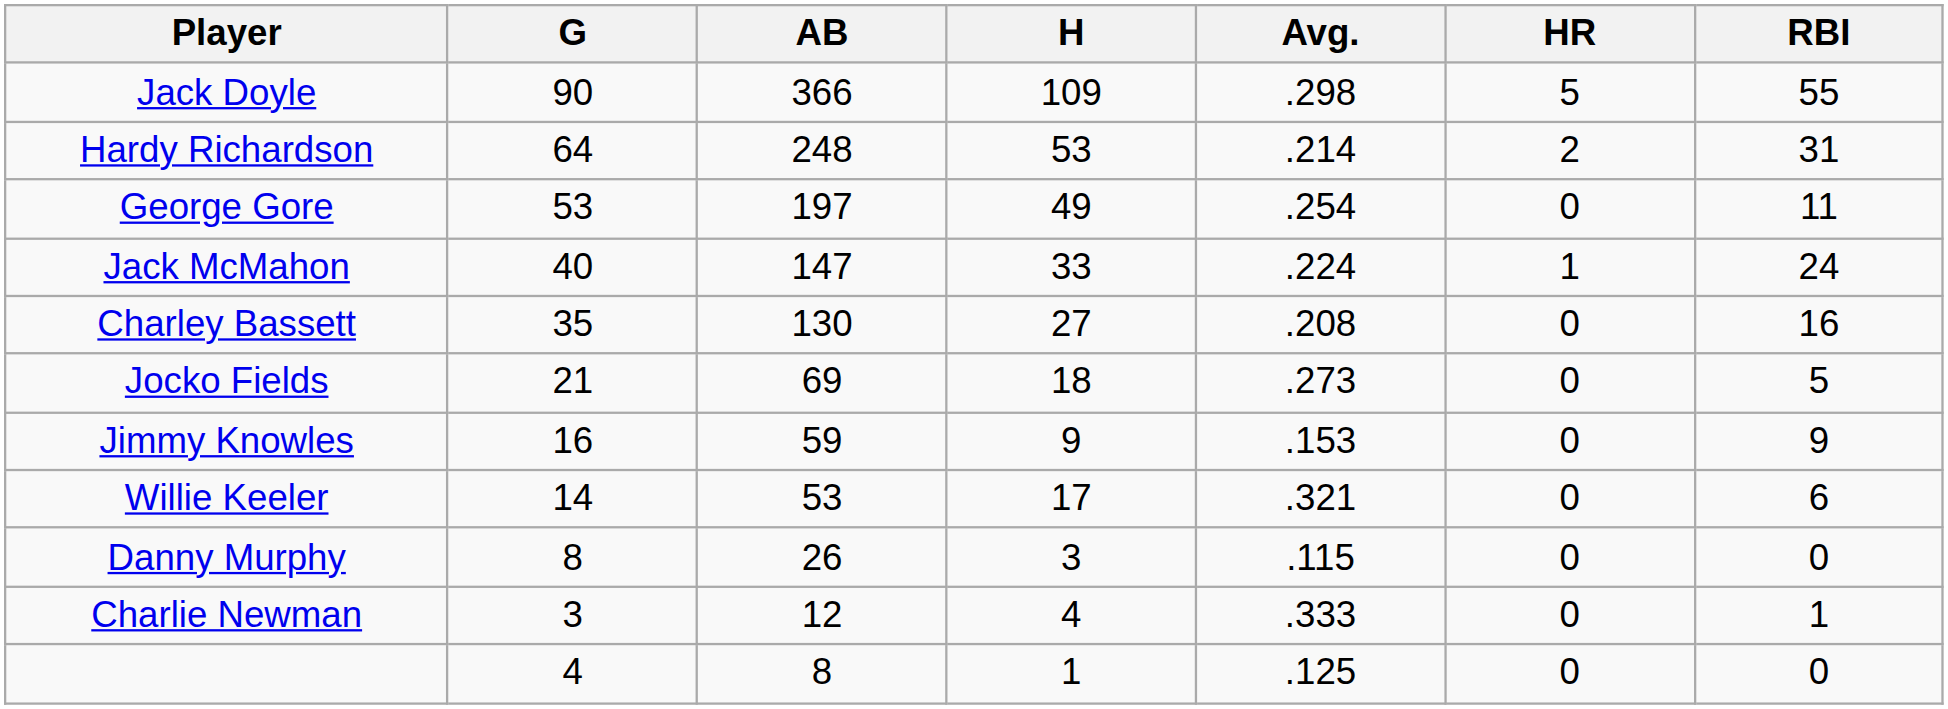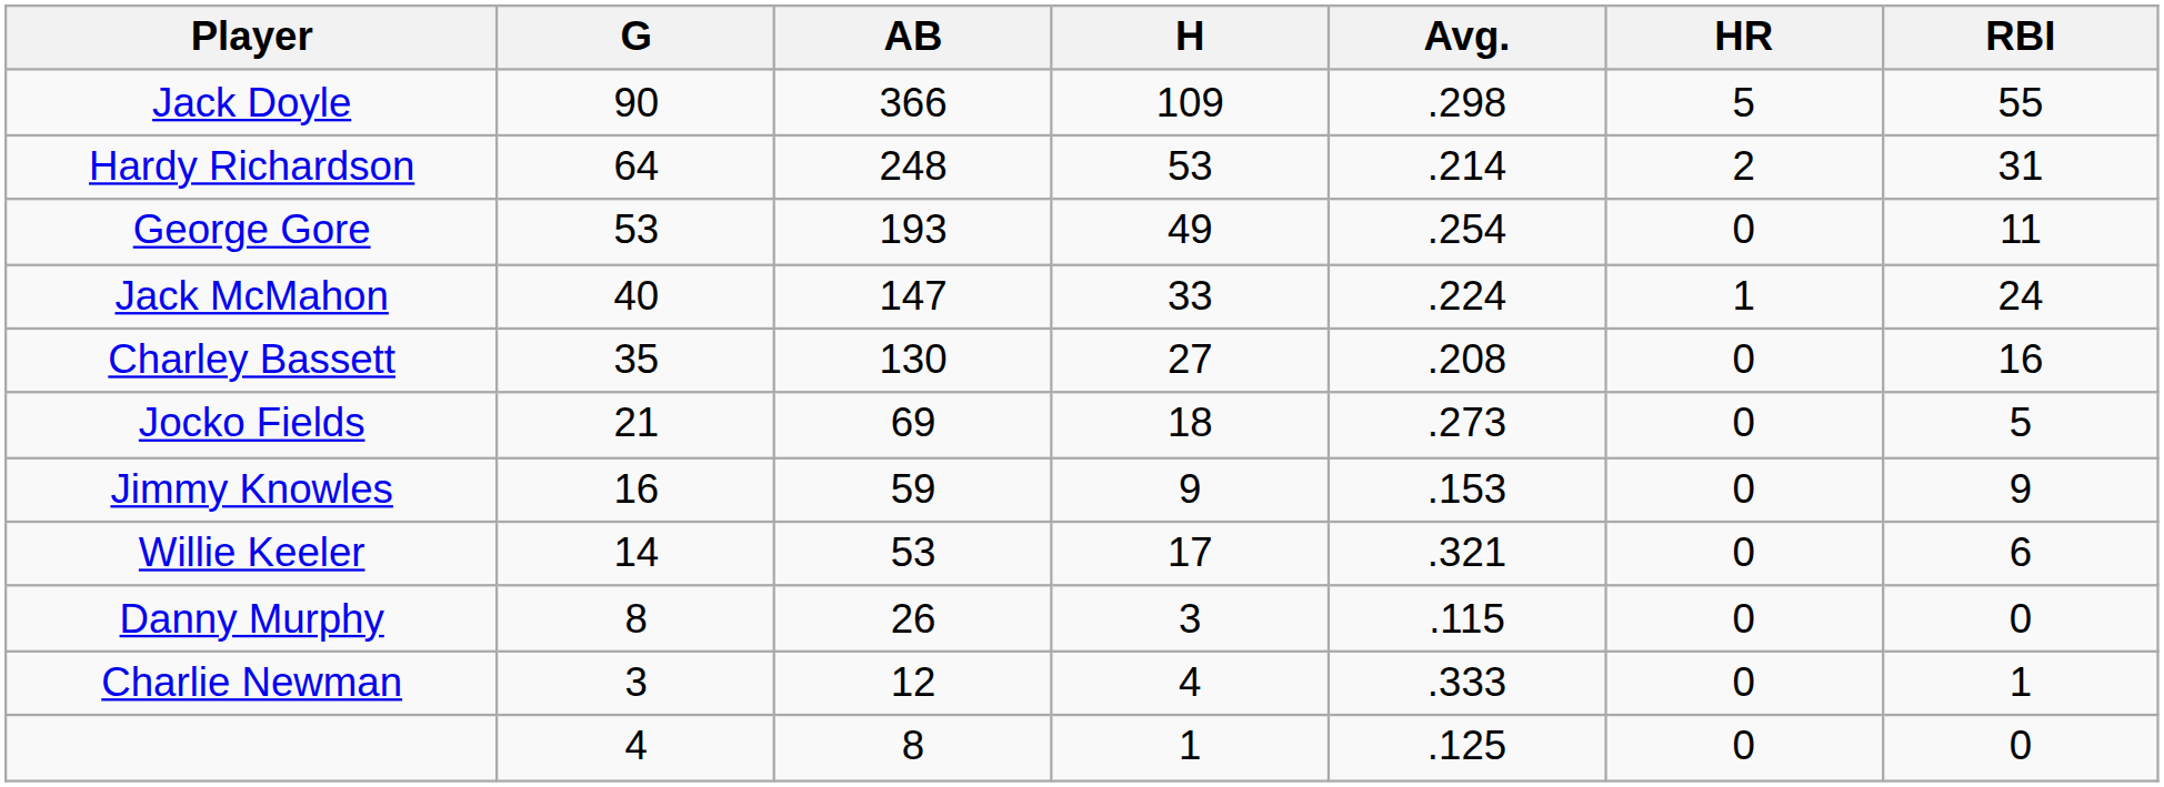George Gore | AB: 197 -> 193
